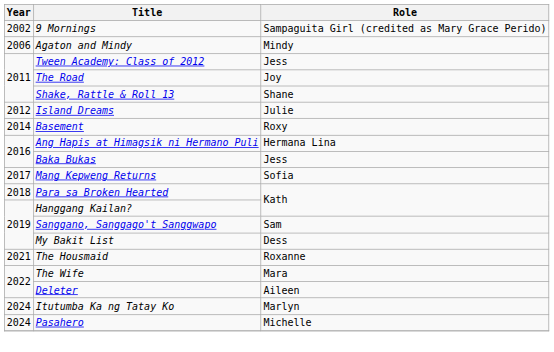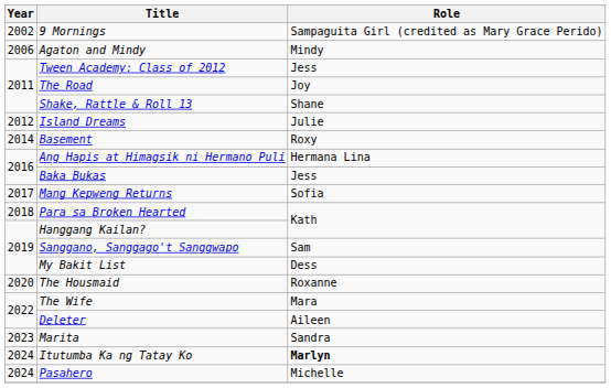The Housmaid | Year: 2021 -> 2020
+ row: 2023 | Marita | Sandra
Itutumba Ka ng Tatay Ko | Role: normal -> bold
